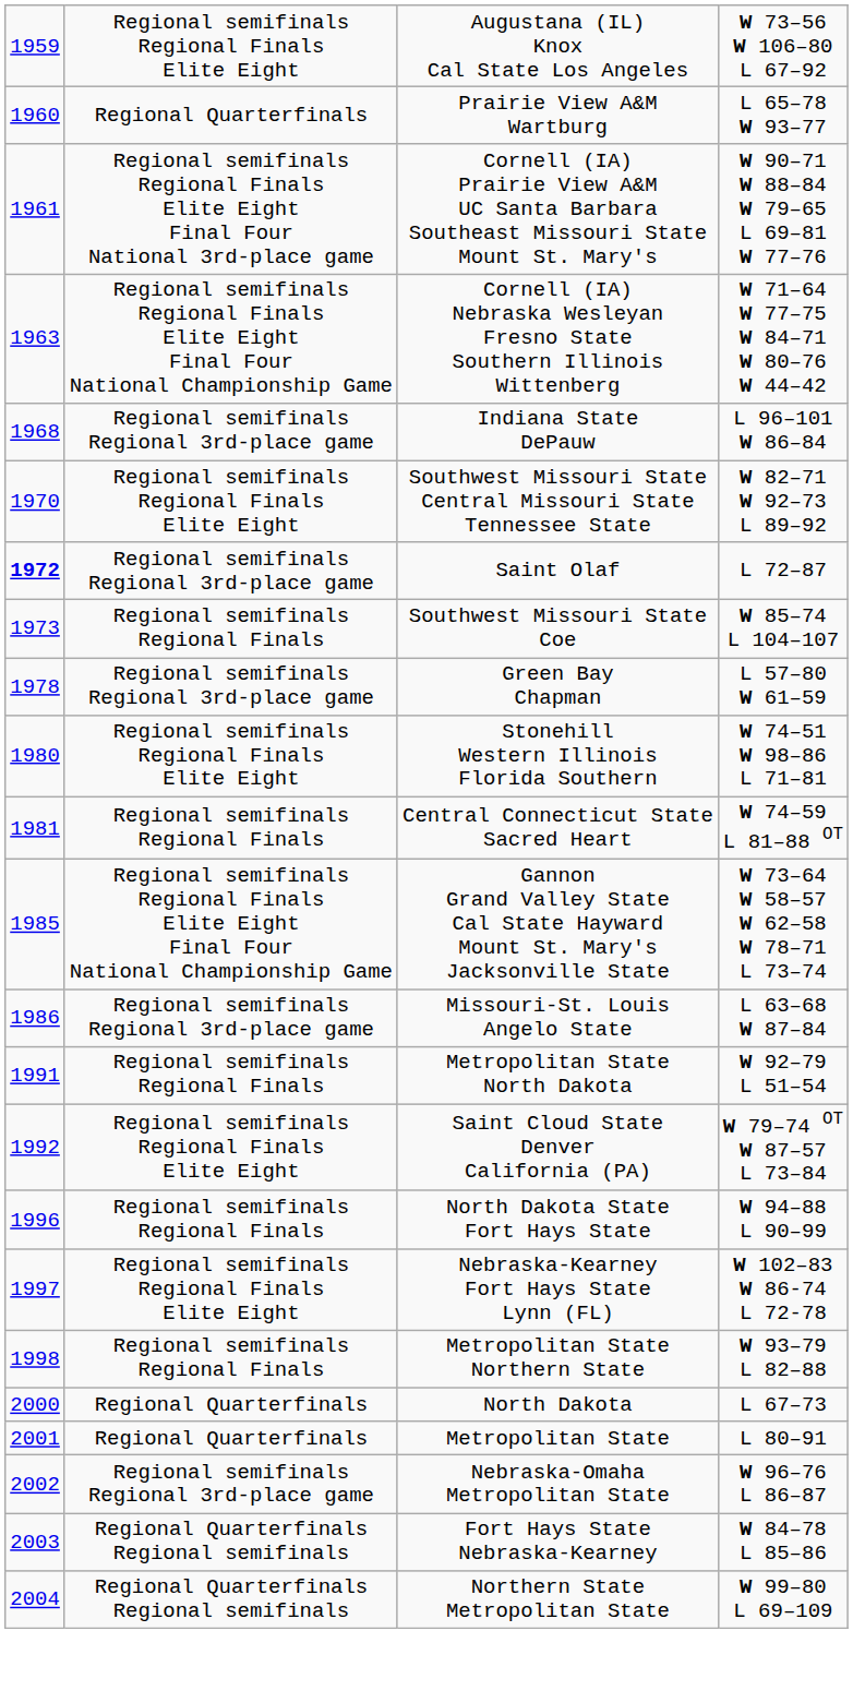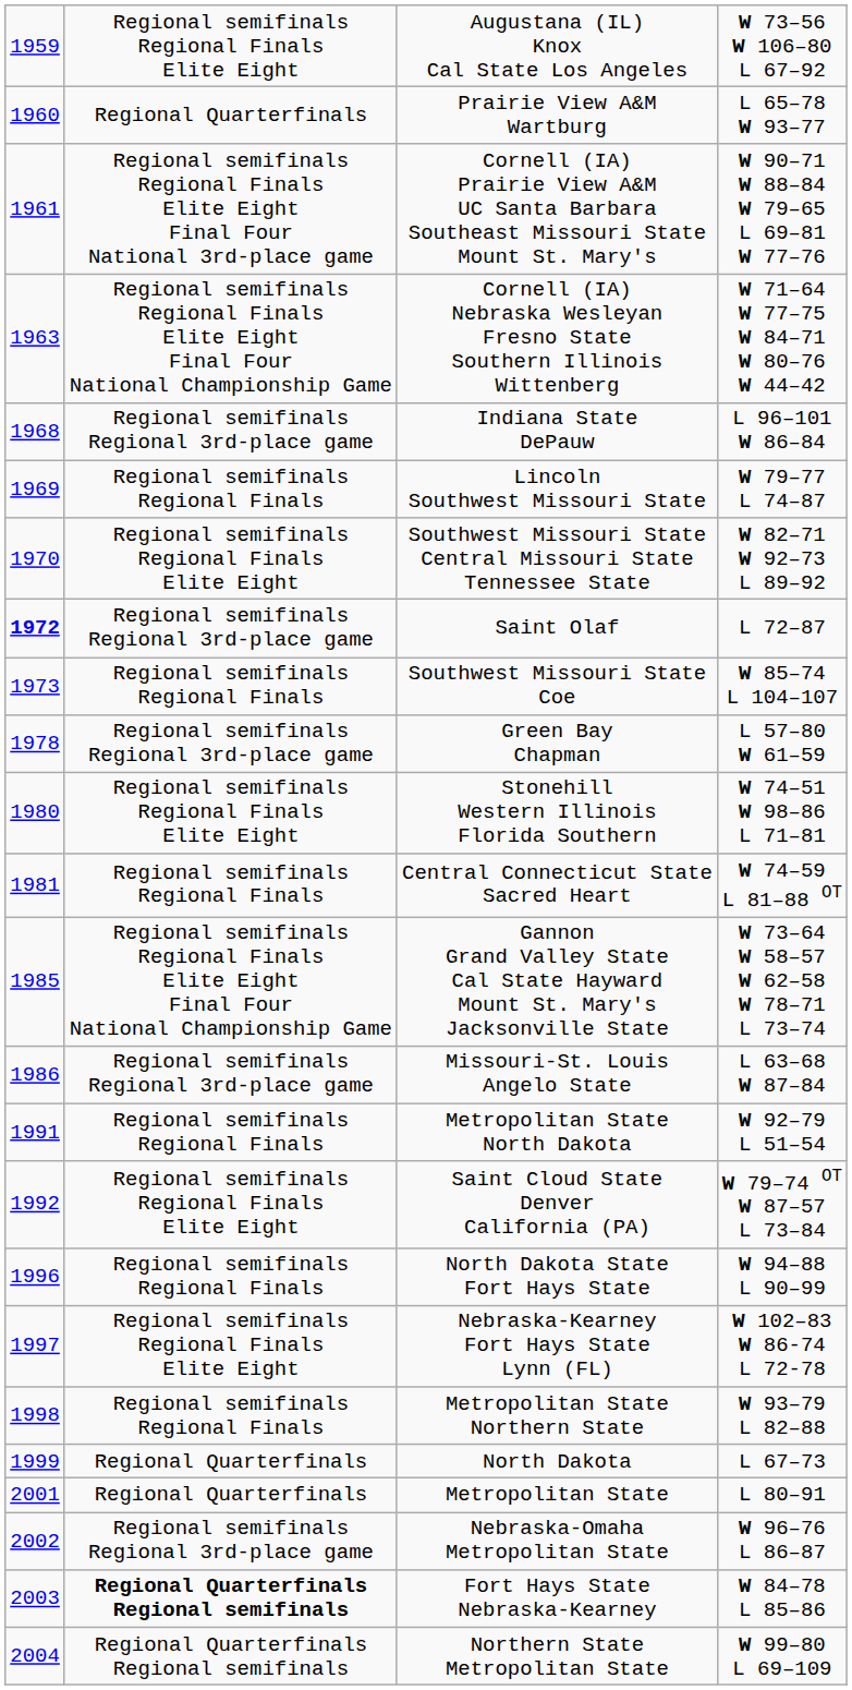+ row: 1969 | Regional semifinals Regional Finals | Lincoln Southwest Missouri State | W 79–77 L 74–87
North Dakota | column 1: 2000 -> 1999
Fort Hays State Nebraska-Kearney | column 2: normal -> bold
